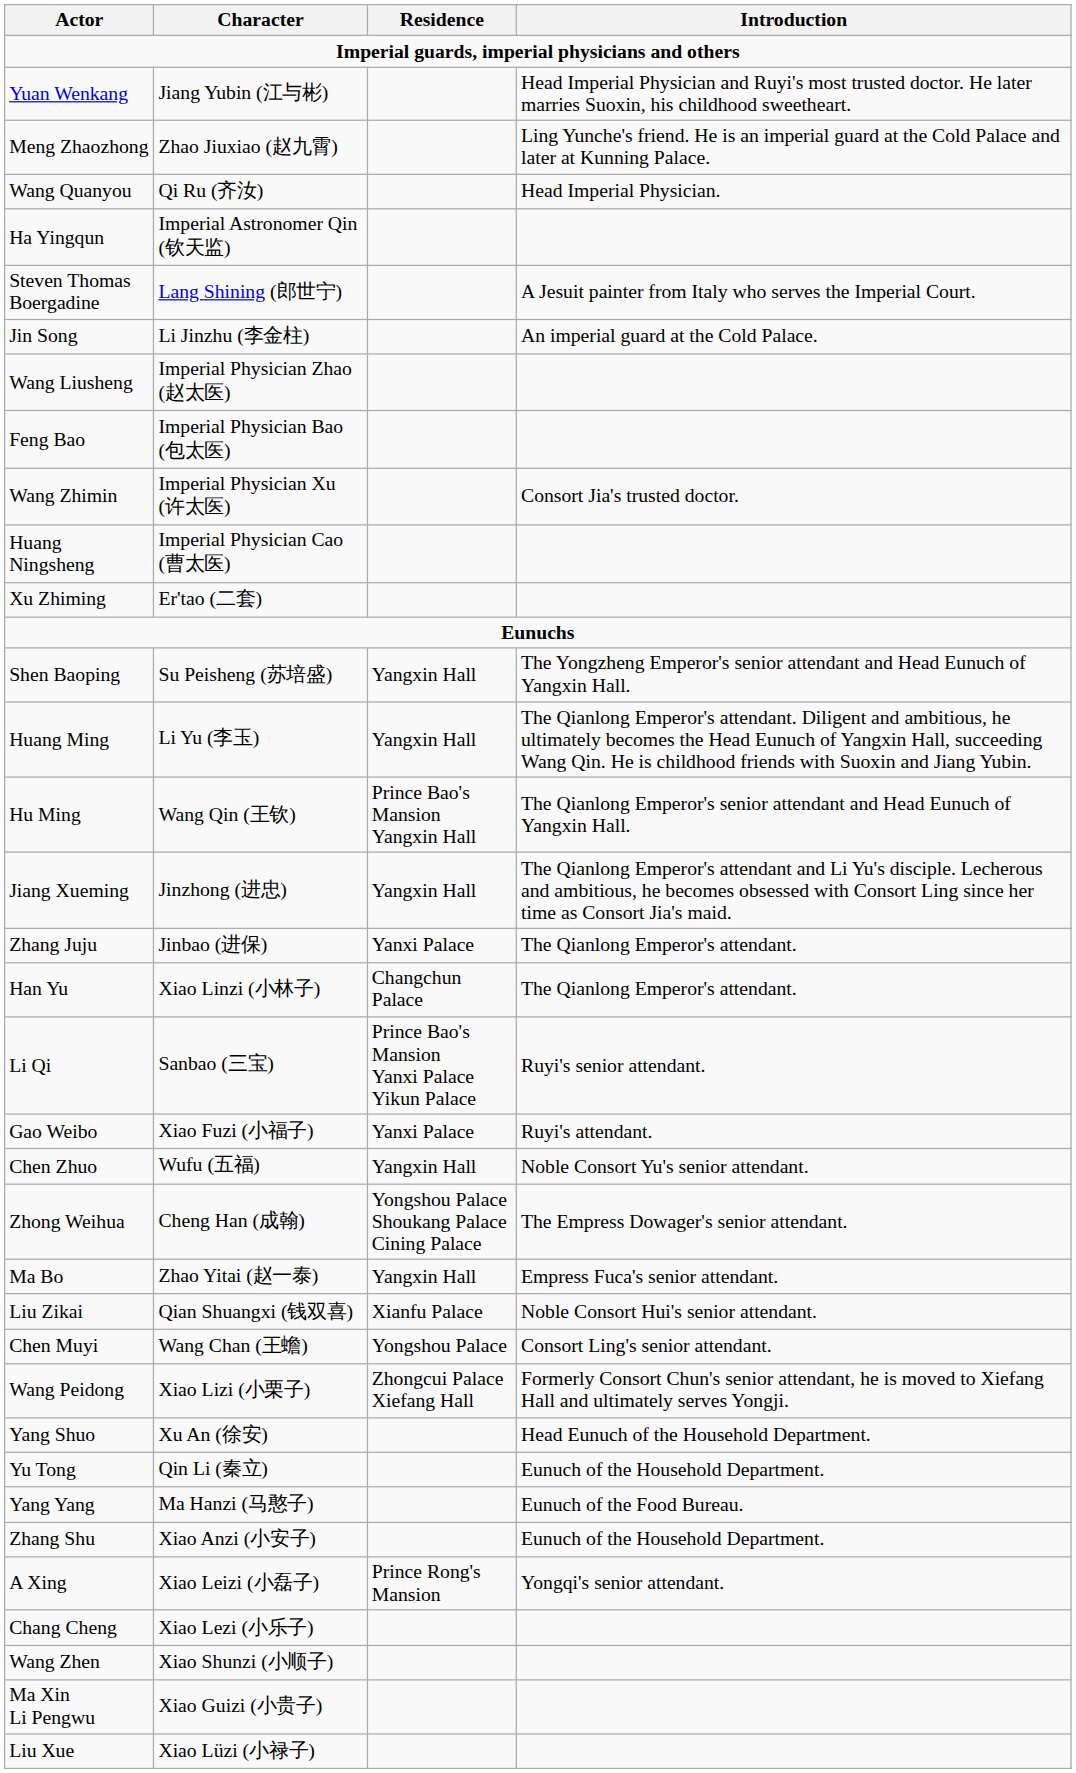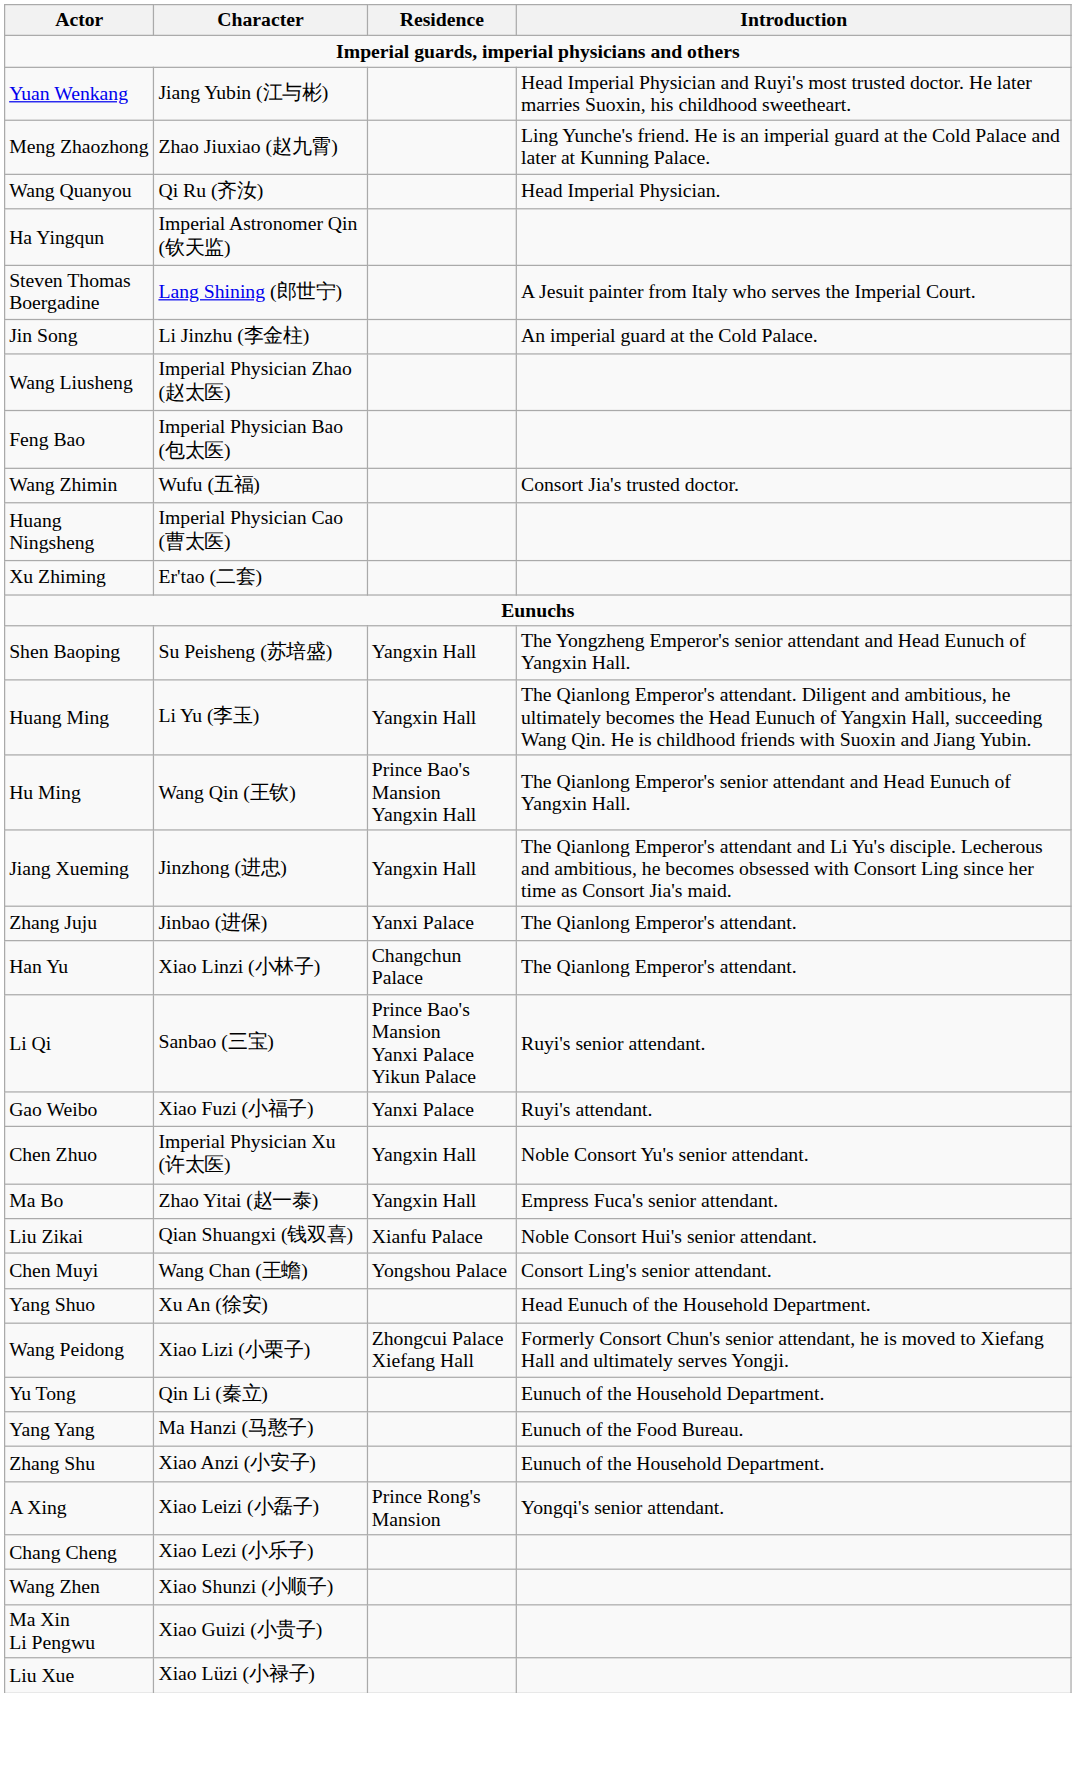Wang Zhimin | Character: Imperial Physician Xu (许太医) -> Wufu (五福)
Chen Zhuo | Character: Wufu (五福) -> Imperial Physician Xu (许太医)
- row: Zhong Weihua | Cheng Han (成翰) | Yongshou Palace Shoukang Palace Cining Palace | The Empress Dowager's senior attendant.
rows swapped: Wang Peidong <-> Yang Shuo
